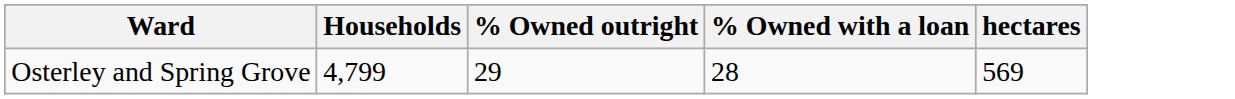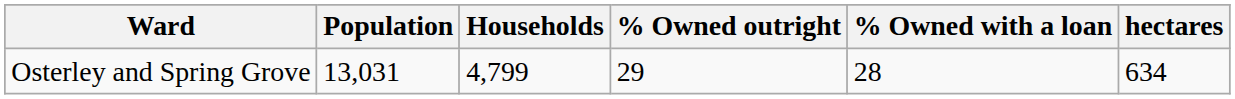+ column: Population | 13,031
Osterley and Spring Grove | hectares: 569 -> 634
